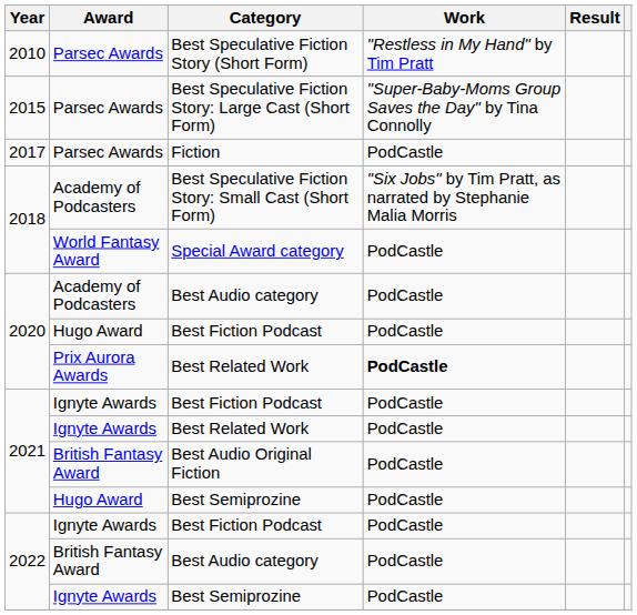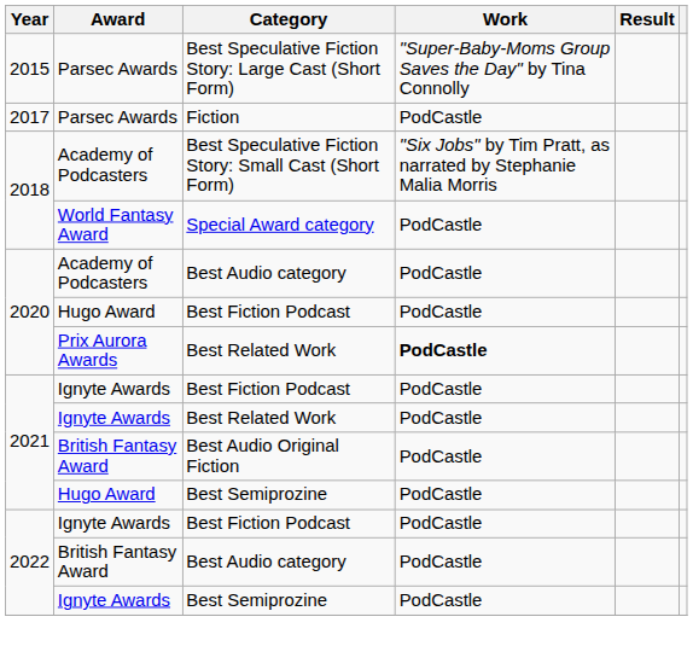- row: 2010 | Parsec Awards | Best Speculative Fiction Story (Short Form) | "Restless in My Hand" by Tim Pratt
